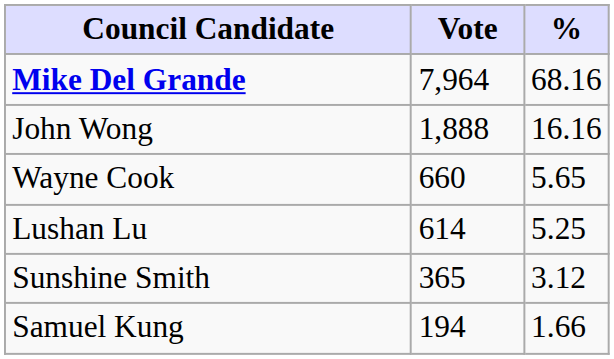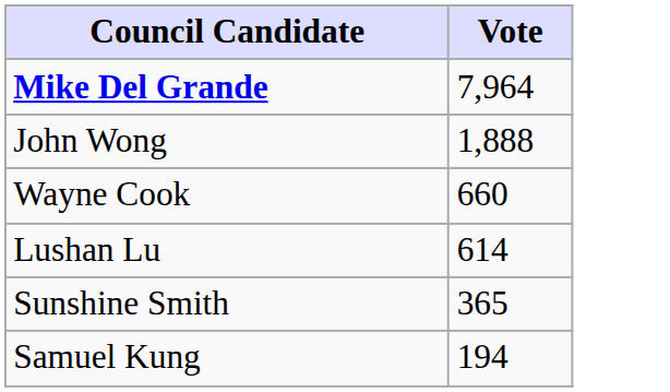- column: % | 68.16 | 16.16 | 5.65 | 5.25 | 3.12 | 1.66
